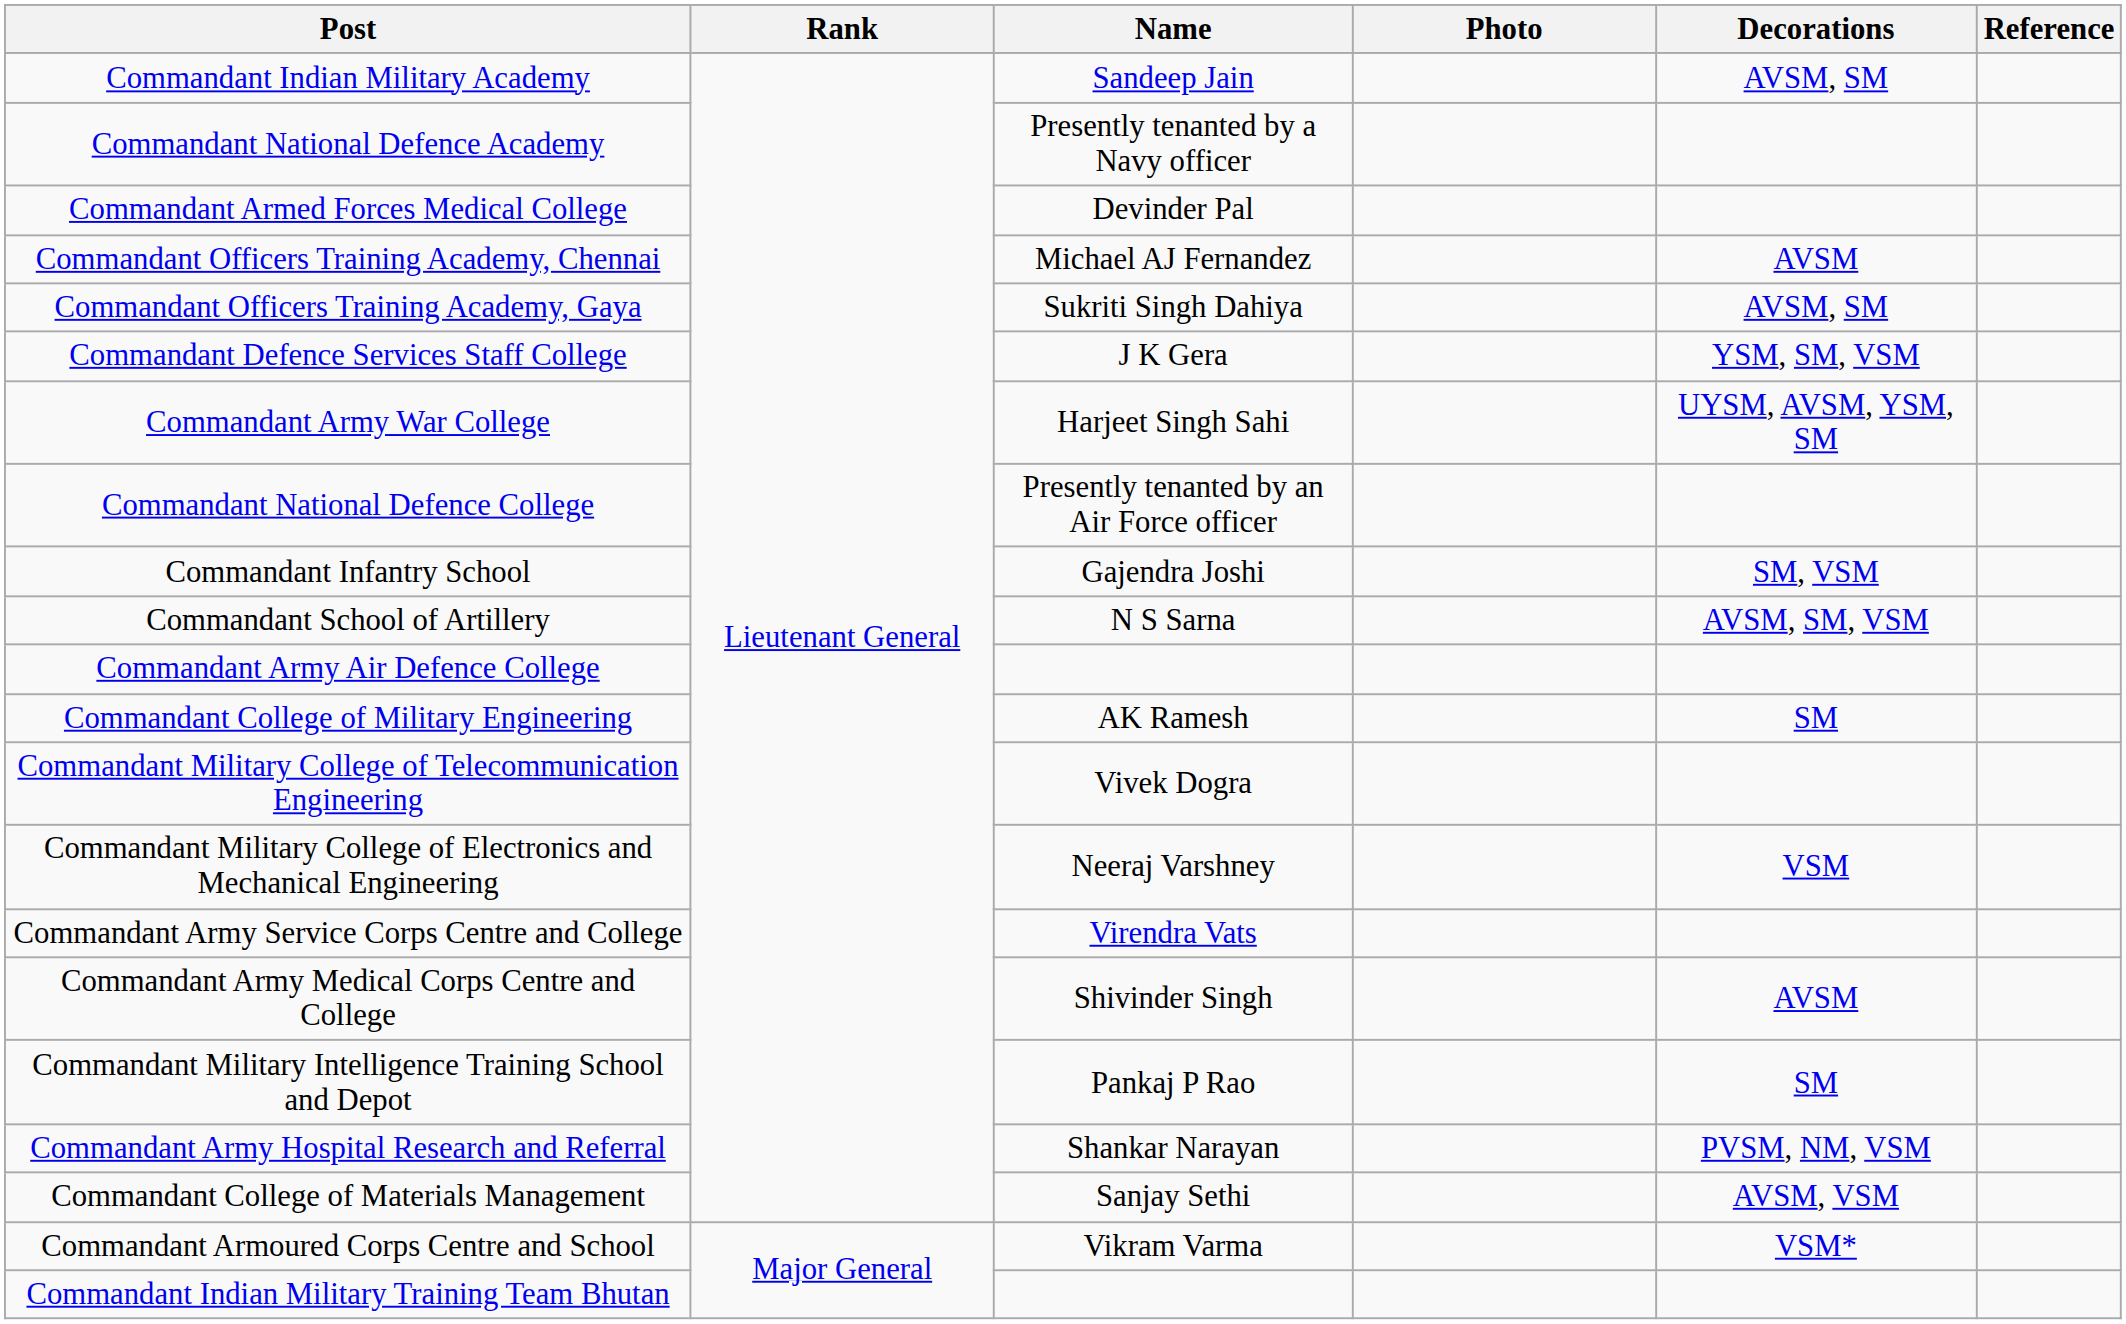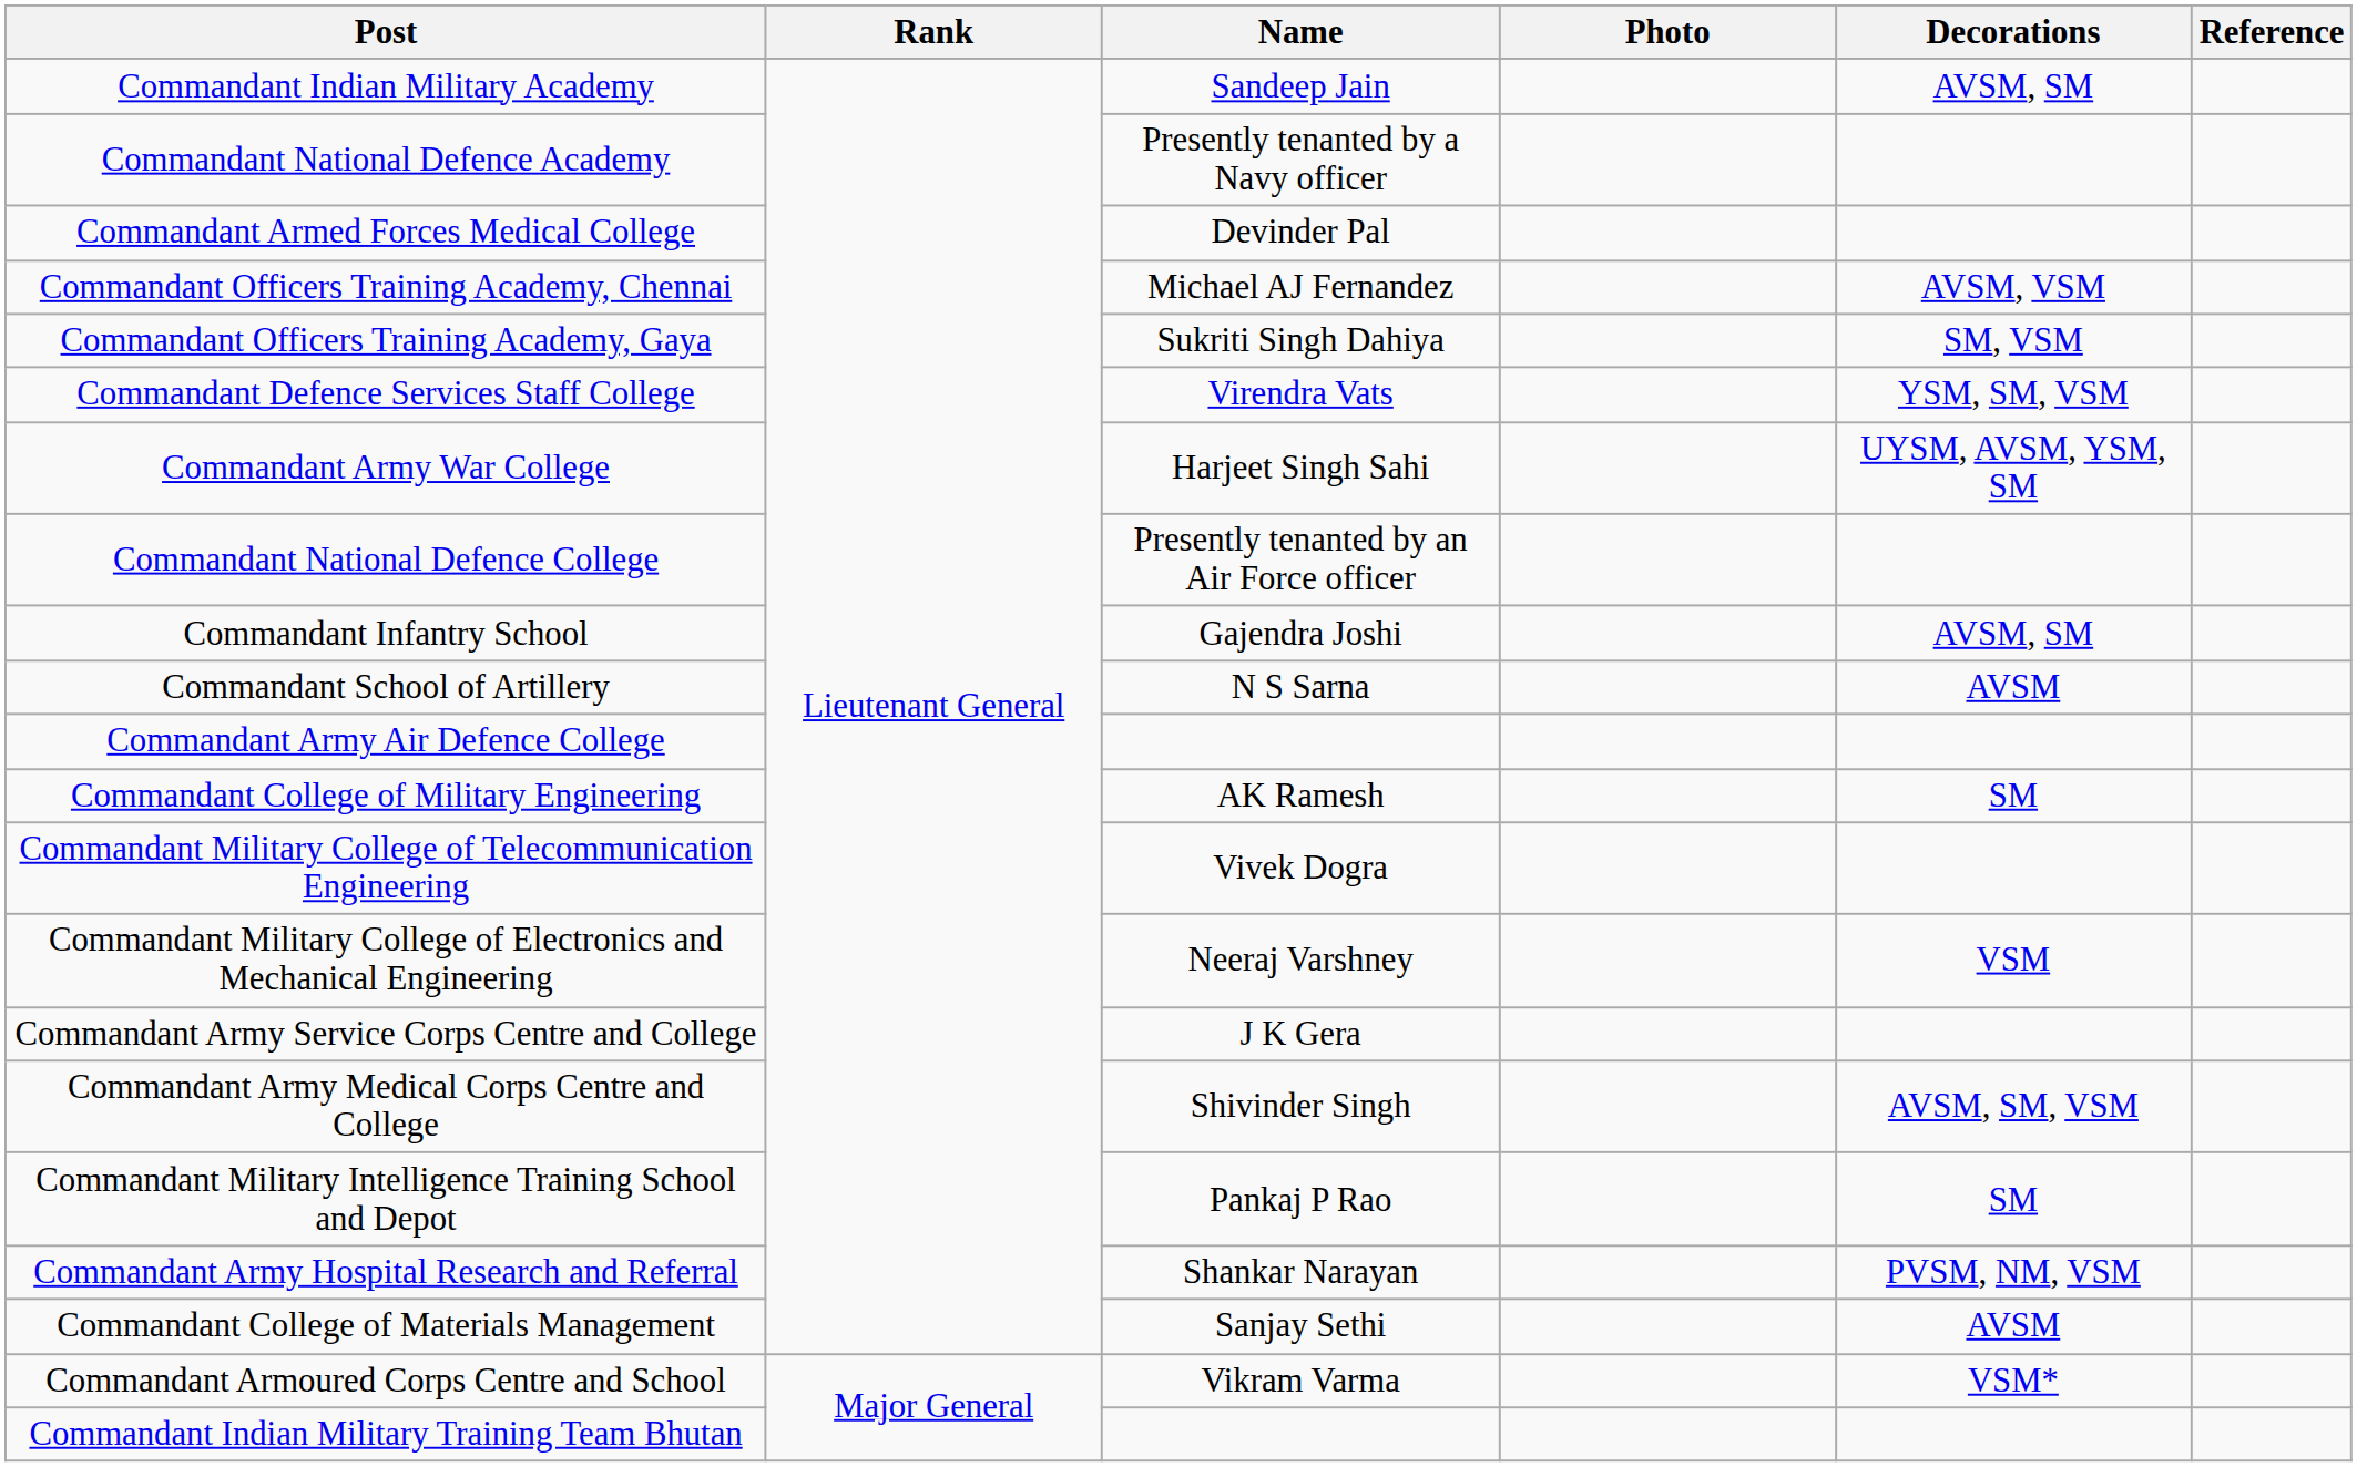Commandant Officers Training Academy, Chennai | Decorations: AVSM -> AVSM, VSM
Commandant Officers Training Academy, Gaya | Decorations: AVSM, SM -> SM, VSM
Commandant Defence Services Staff College | Name: J K Gera -> Virendra Vats
Commandant Infantry School | Decorations: SM, VSM -> AVSM, SM
Commandant School of Artillery | Decorations: AVSM, SM, VSM -> AVSM
Commandant Army Service Corps Centre and College | Name: Virendra Vats -> J K Gera
Commandant Army Medical Corps Centre and College | Decorations: AVSM -> AVSM, SM, VSM
Commandant College of Materials Management | Decorations: AVSM, VSM -> AVSM
